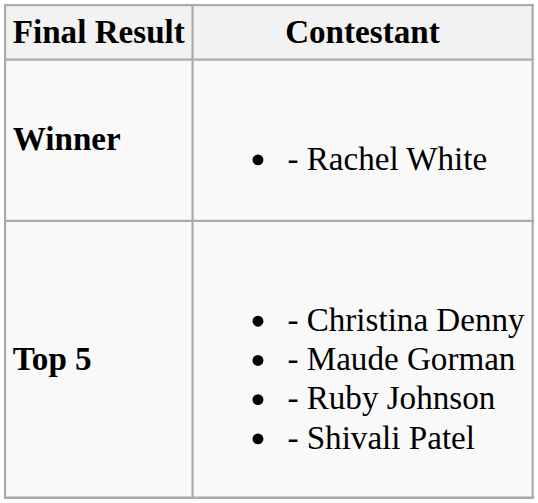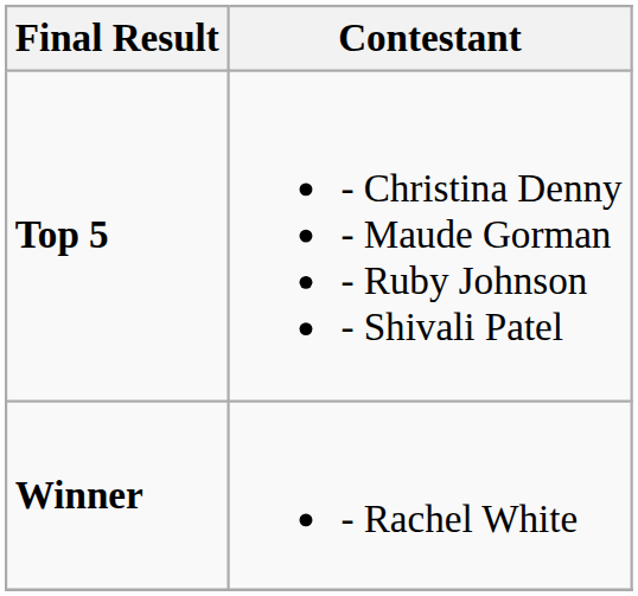rows swapped: Winner <-> Top 5
